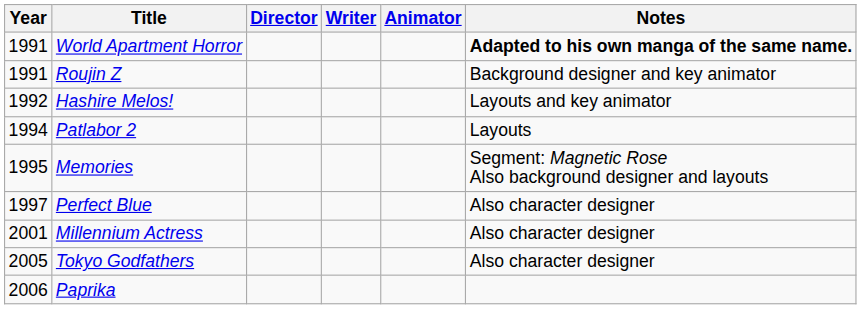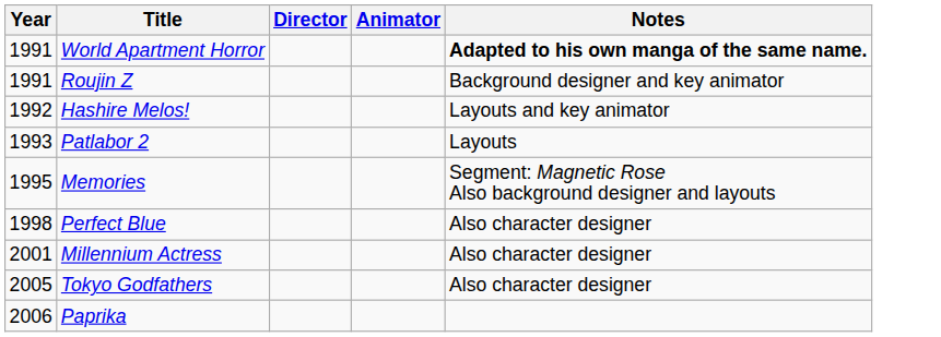- column: Writer
Patlabor 2 | Year: 1994 -> 1993
Perfect Blue | Year: 1997 -> 1998
